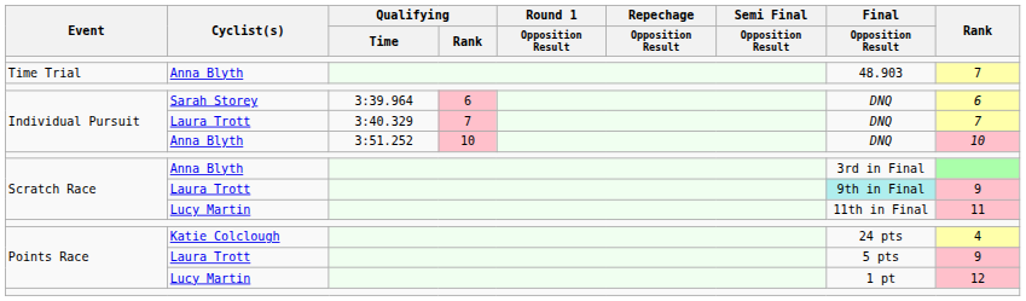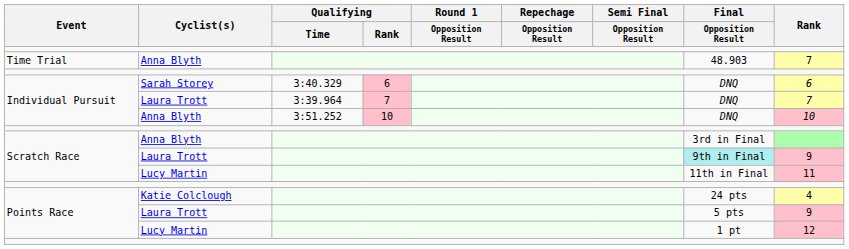Sarah Storey | Qualifying / Time: 3:39.964 -> 3:40.329
Individual Pursuit / Laura Trott | Qualifying / Time: 3:40.329 -> 3:39.964
